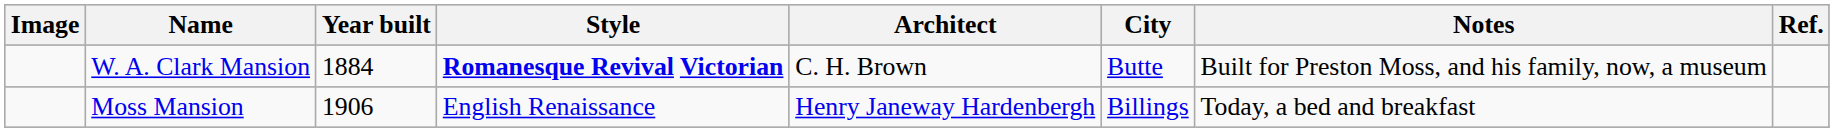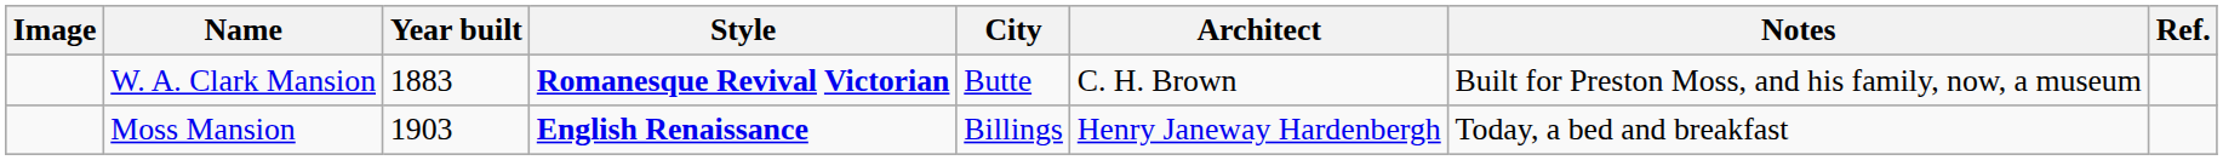columns swapped: Architect <-> City
W. A. Clark Mansion | Year built: 1884 -> 1883
Moss Mansion | Year built: 1906 -> 1903
Moss Mansion | Style: normal -> bold
